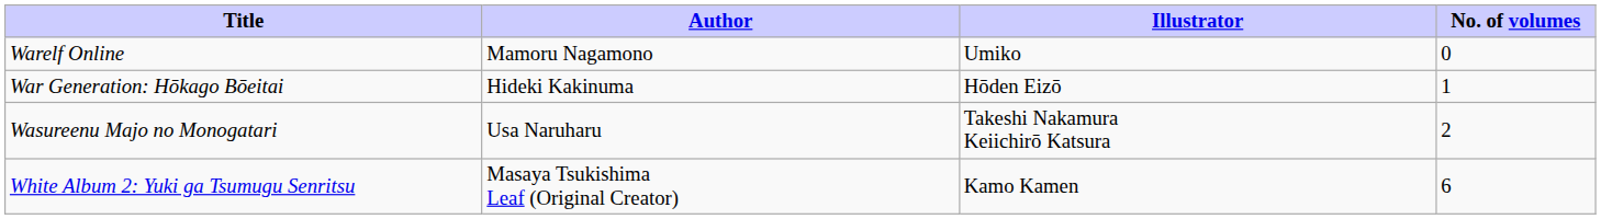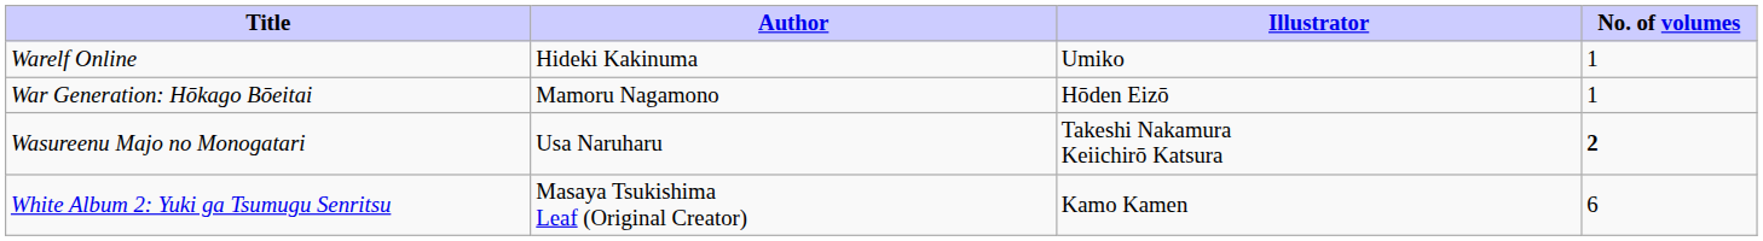Warelf Online | Author: Mamoru Nagamono -> Hideki Kakinuma
Warelf Online | No. of volumes: 0 -> 1
War Generation: Hōkago Bōeitai | Author: Hideki Kakinuma -> Mamoru Nagamono
Wasureenu Majo no Monogatari | No. of volumes: normal -> bold
